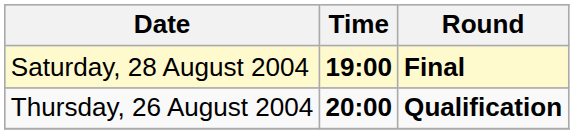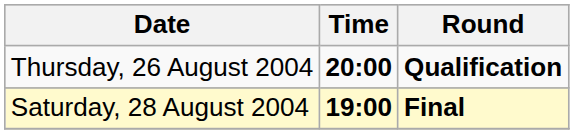rows swapped: Thursday, 26 August 2004 <-> Saturday, 28 August 2004
